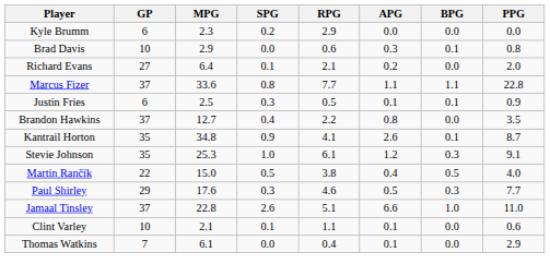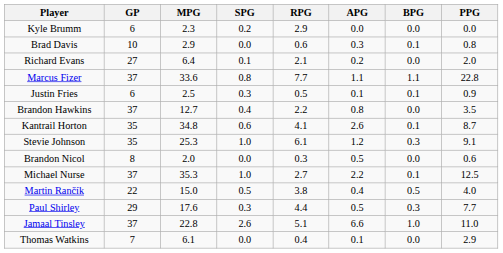Kantrail Horton | SPG: 0.9 -> 0.6
+ row: Brandon Nicol | 8 | 2.0 | 0.0 | 0.3 | 0.5 | 0.0 | 0.6
+ row: Michael Nurse | 37 | 35.3 | 1.0 | 2.7 | 2.2 | 0.1 | 12.5
Paul Shirley | RPG: 4.6 -> 4.4
- row: Clint Varley | 10 | 2.1 | 0.1 | 1.1 | 0.1 | 0.0 | 0.6
